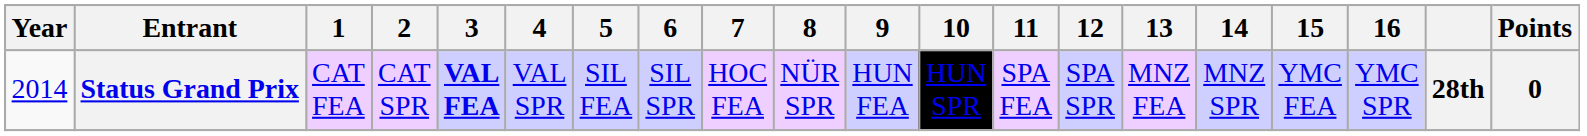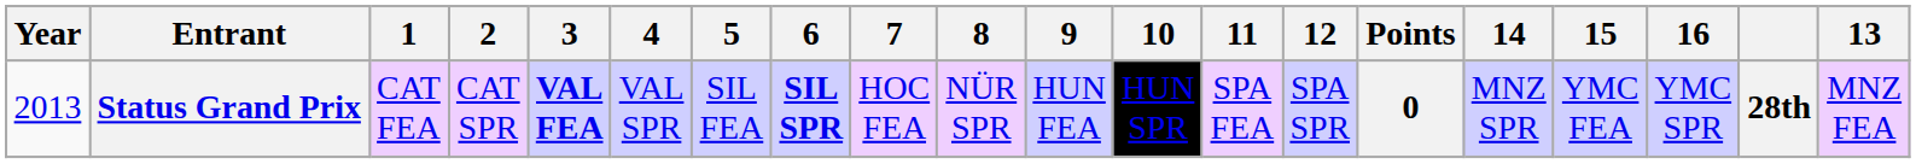columns swapped: 13 <-> Points
Status Grand Prix | Year: 2014 -> 2013
Status Grand Prix | 6: normal -> bold
